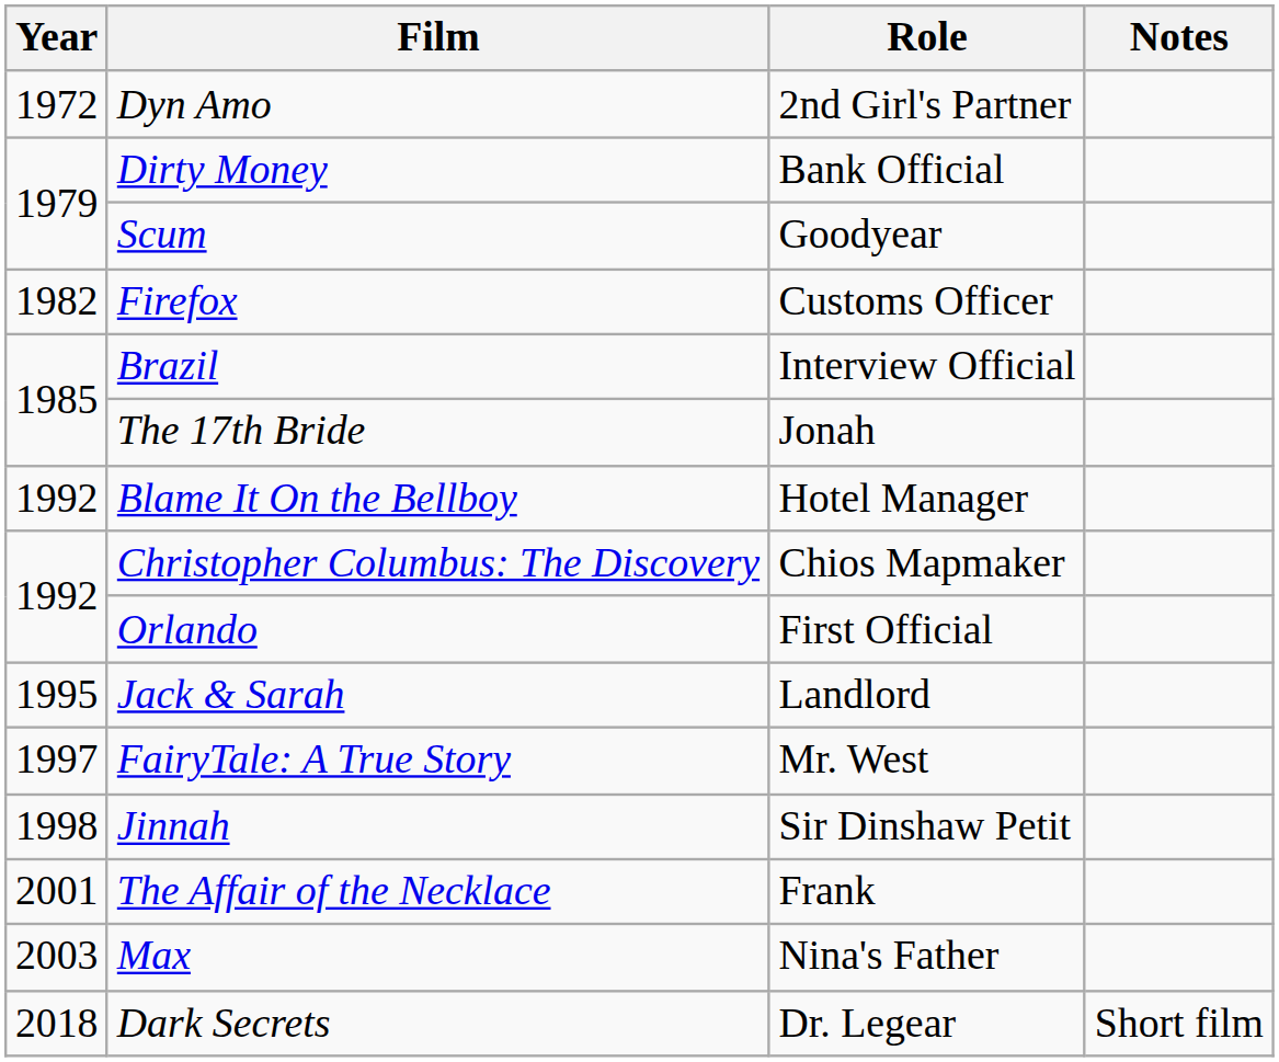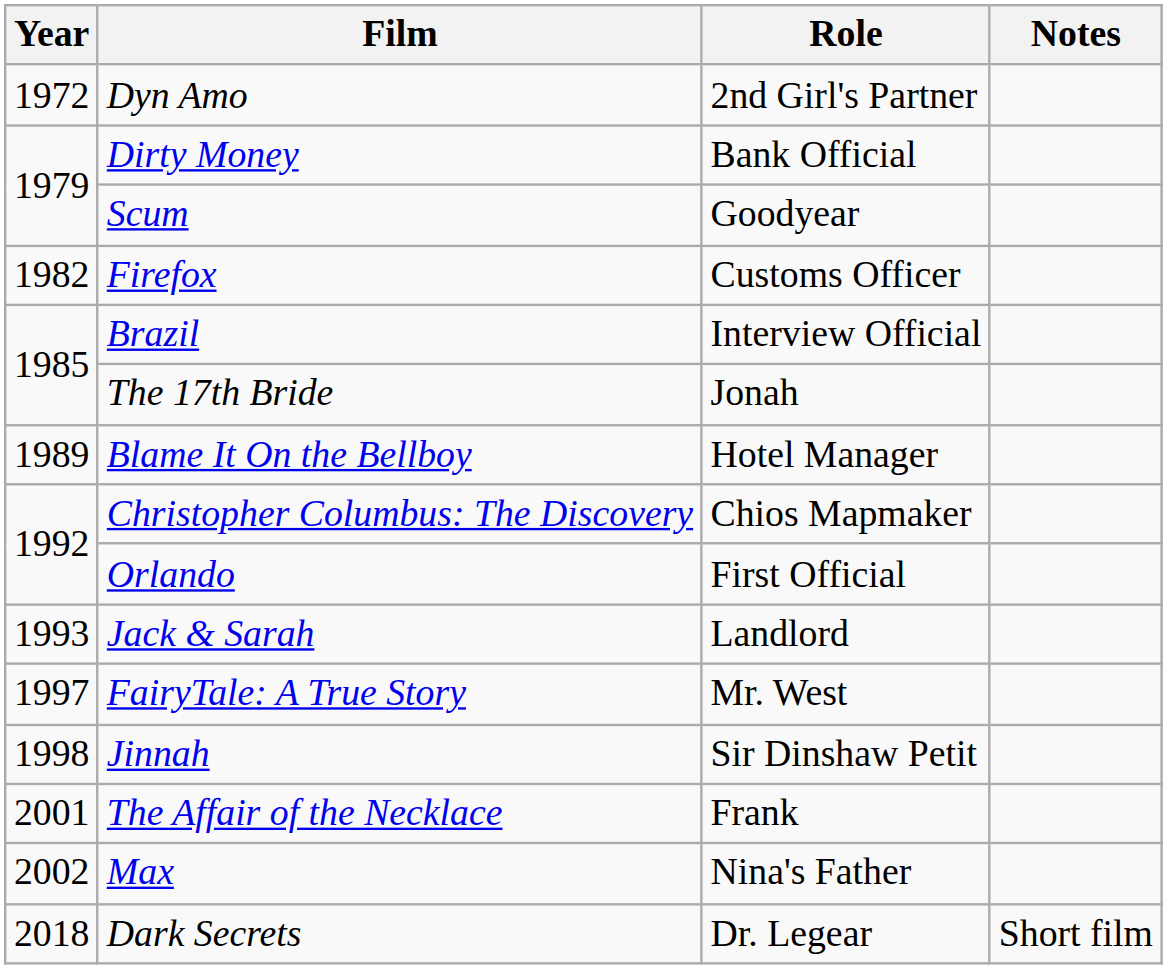Blame It On the Bellboy | Year: 1992 -> 1989
Jack & Sarah | Year: 1995 -> 1993
Max | Year: 2003 -> 2002
